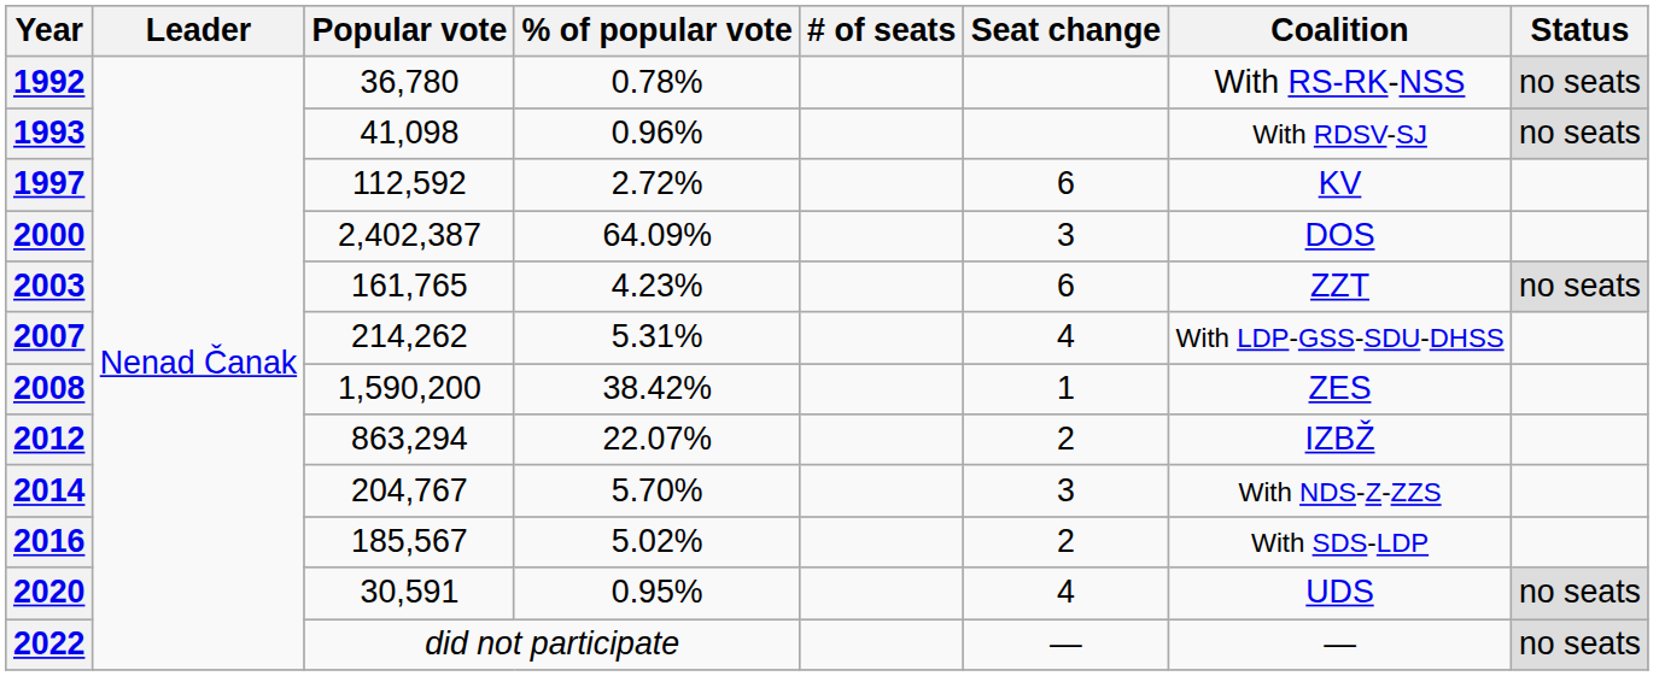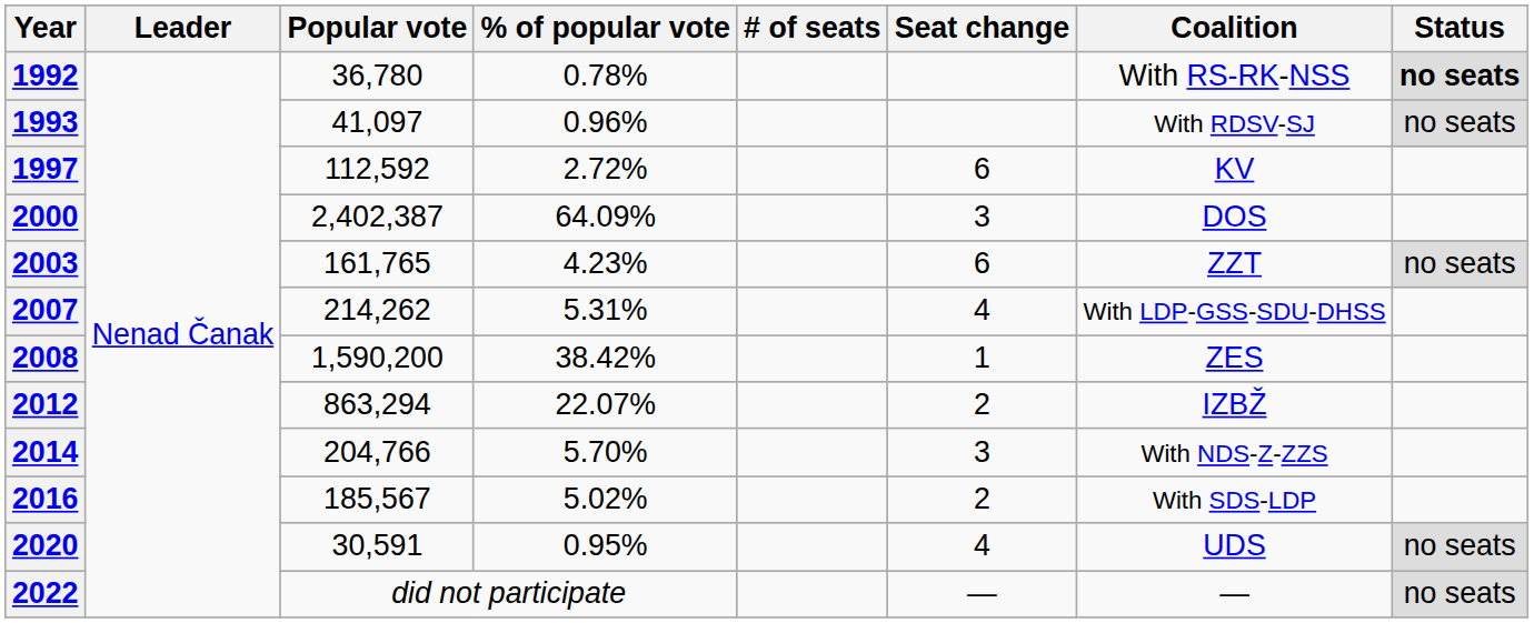1992 | Status: normal -> bold
1993 | Popular vote: 41,098 -> 41,097
2014 | Popular vote: 204,767 -> 204,766
